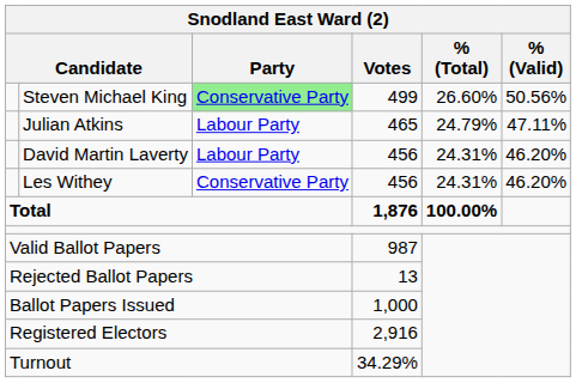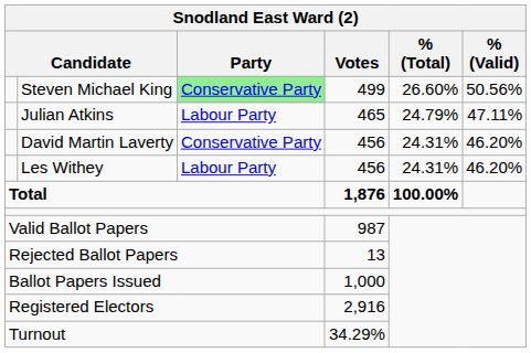David Martin Laverty | Party: Labour Party -> Conservative Party
Les Withey | Party: Conservative Party -> Labour Party
